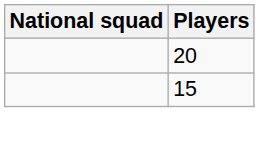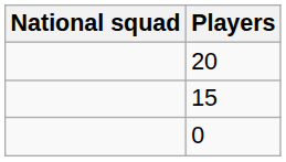+ row: 0
